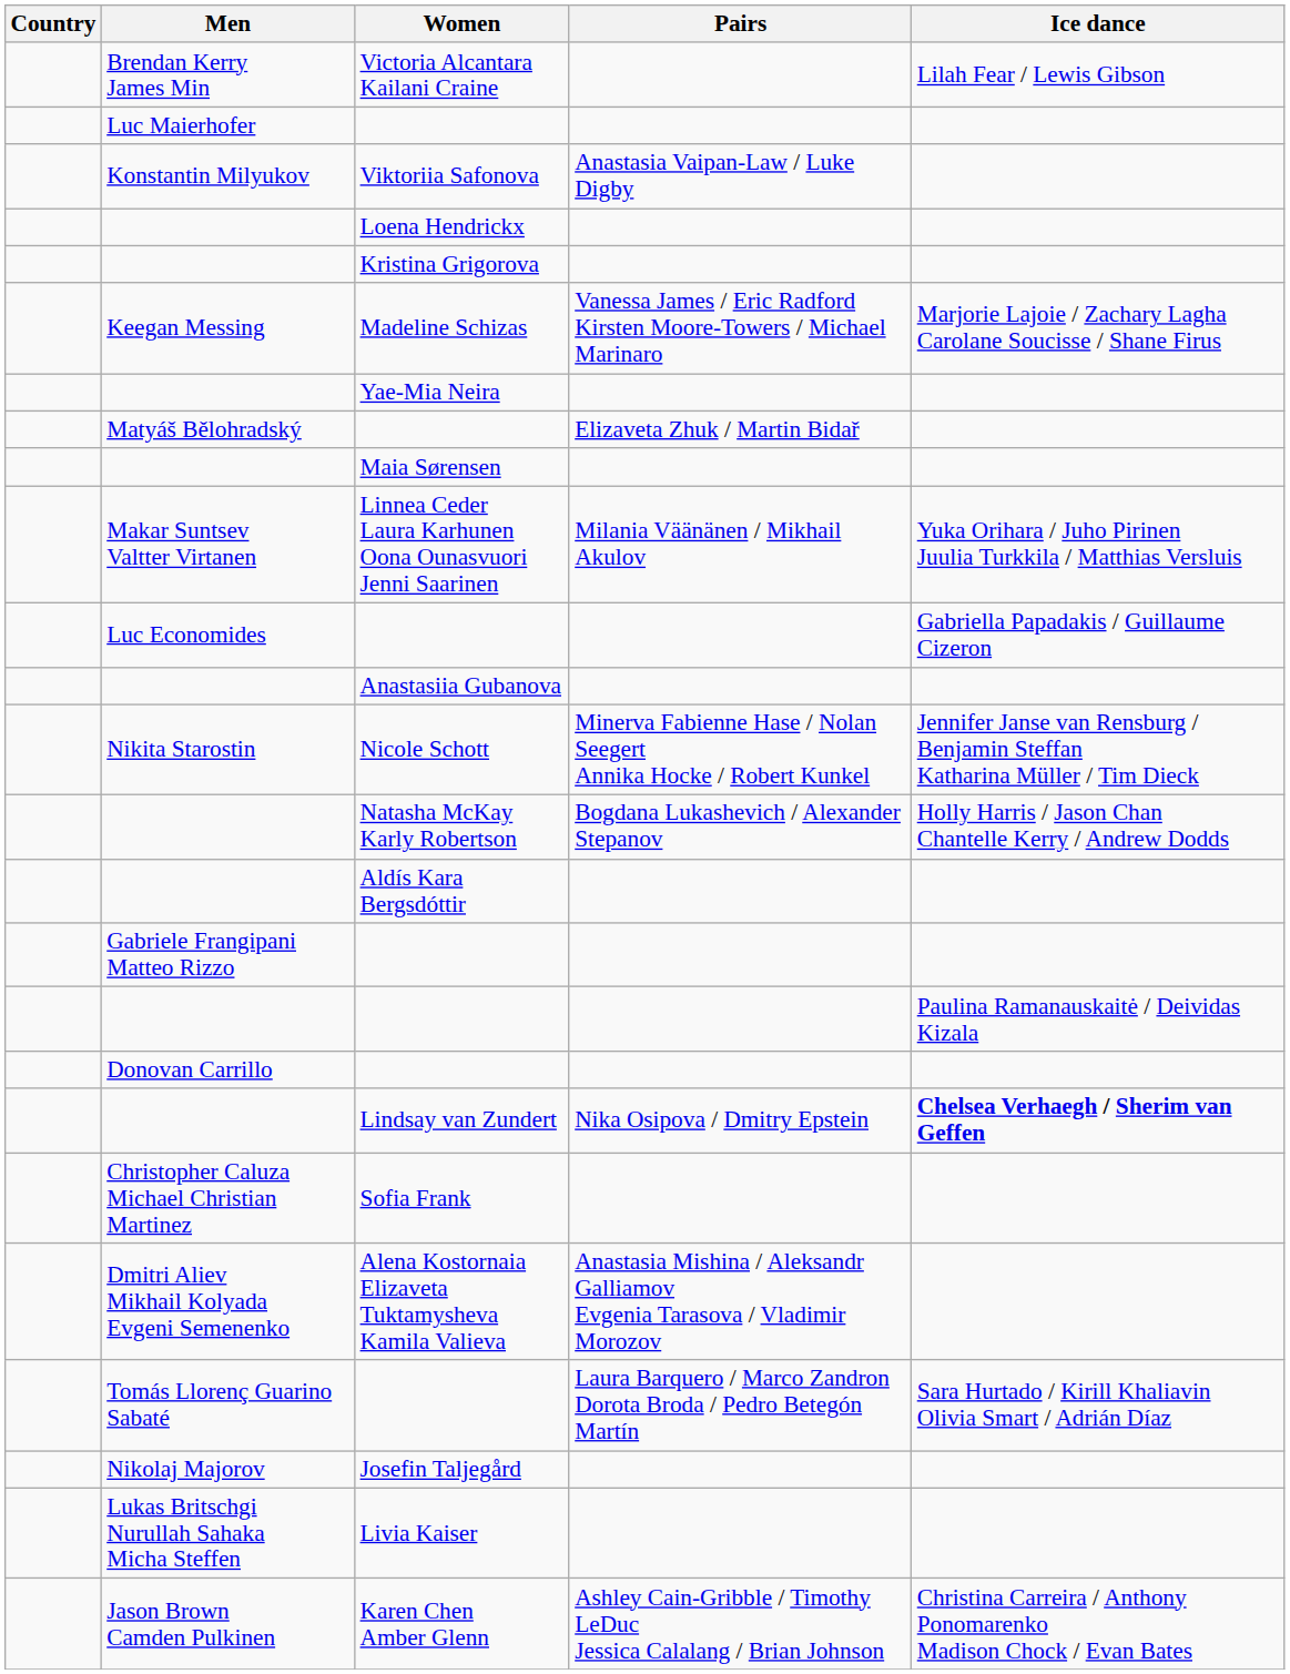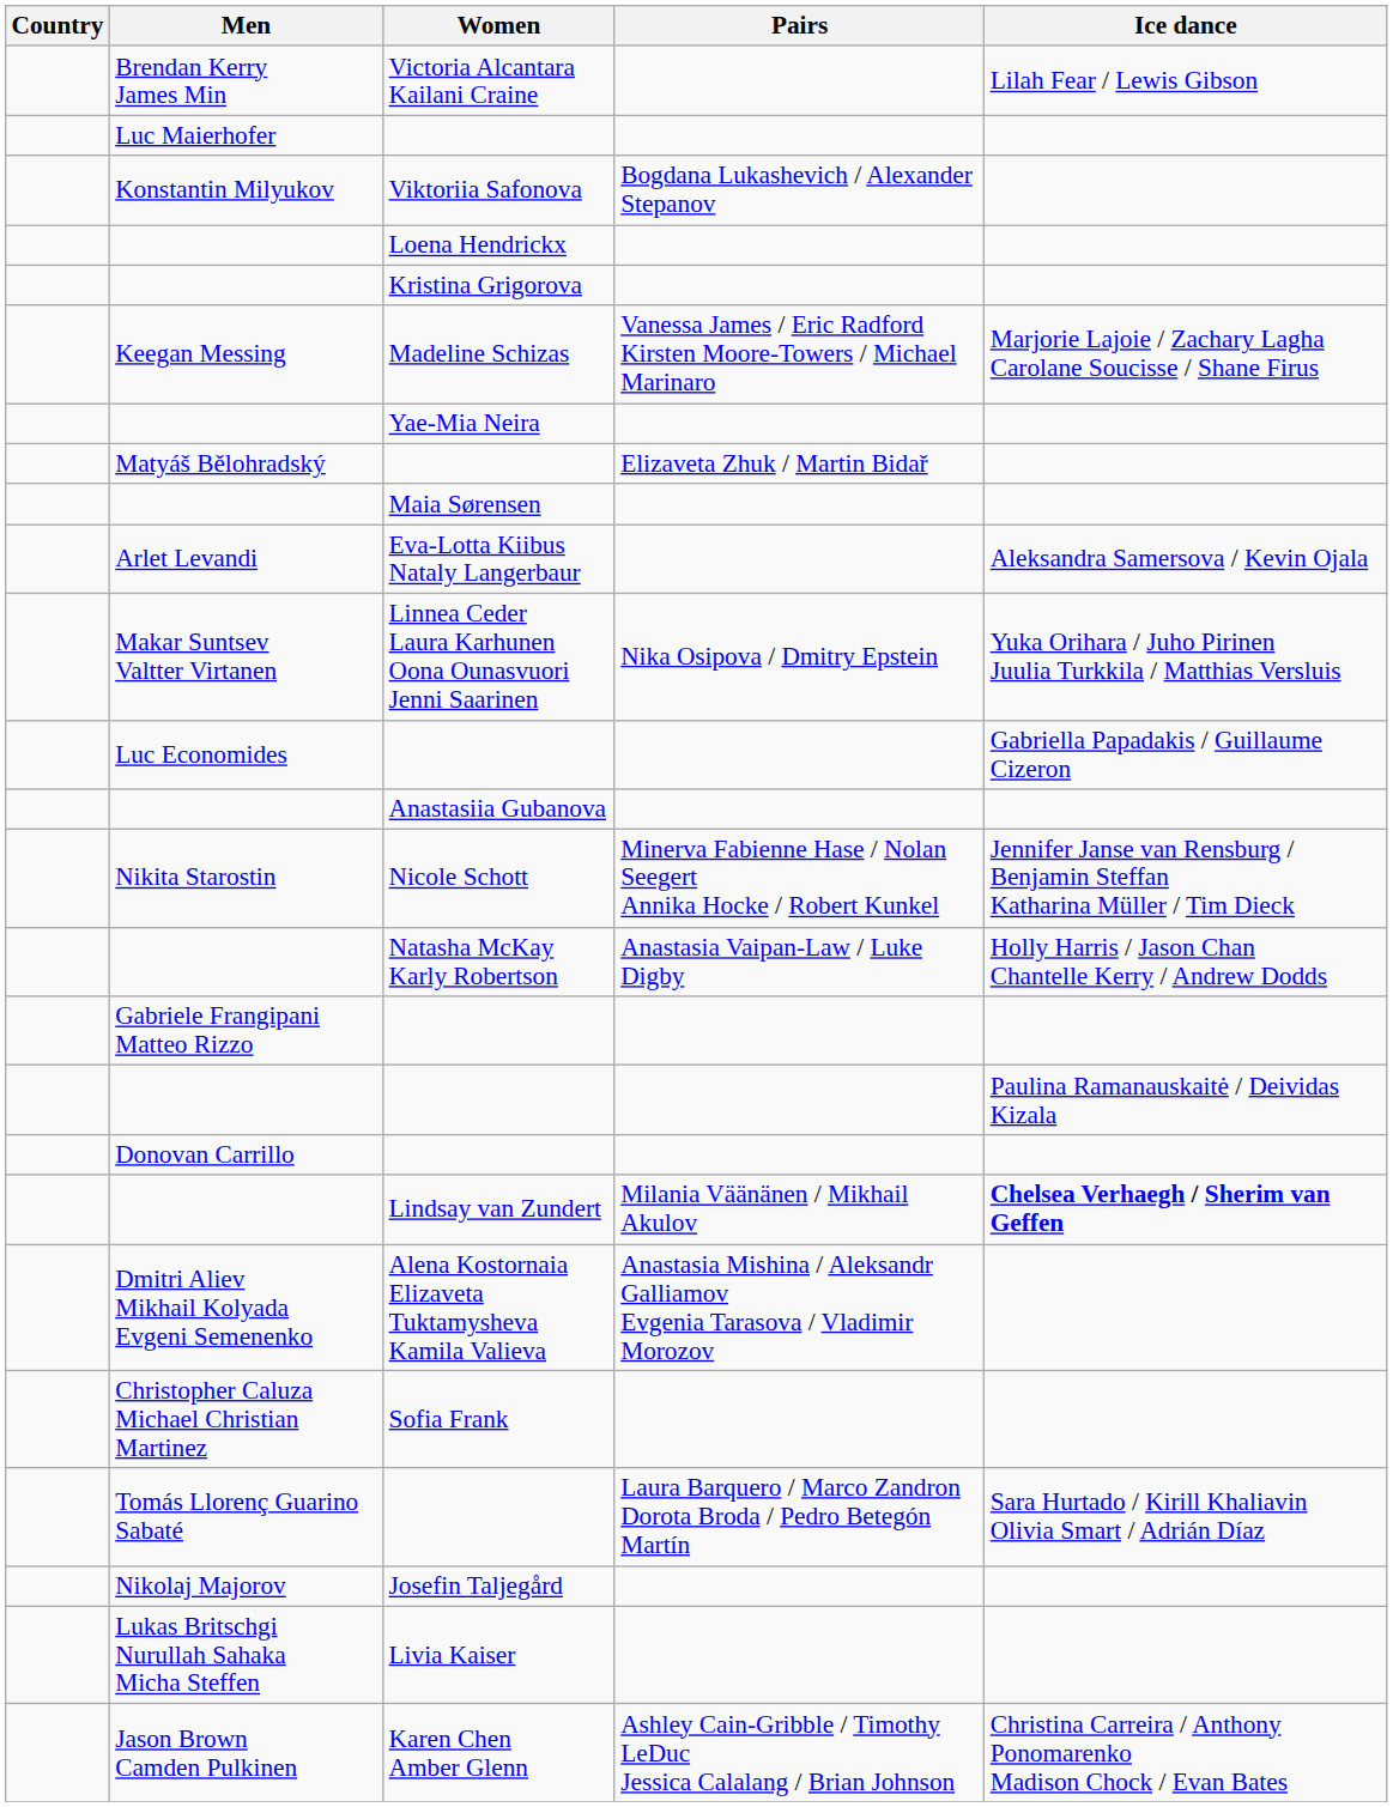Viktoriia Safonova | Pairs: Anastasia Vaipan-Law / Luke Digby -> Bogdana Lukashevich / Alexander Stepanov
+ row: Arlet Levandi | Eva-Lotta Kiibus Nataly Langerbaur | Aleksandra Samersova / Kevin Ojala
Linnea Ceder Laura Karhunen Oona Ounasvuori Jenni Saarinen | Pairs: Milania Väänänen / Mikhail Akulov -> Nika Osipova / Dmitry Epstein
Natasha McKay Karly Robertson | Pairs: Bogdana Lukashevich / Alexander Stepanov -> Anastasia Vaipan-Law / Luke Digby
- row: Aldís Kara Bergsdóttir
Lindsay van Zundert | Pairs: Nika Osipova / Dmitry Epstein -> Milania Väänänen / Mikhail Akulov
rows swapped: Sofia Frank <-> Alena Kostornaia Elizaveta Tuktamysheva Kamila Valieva
